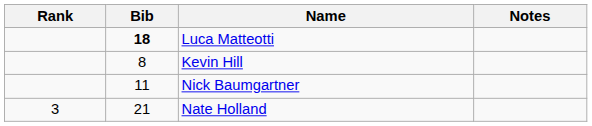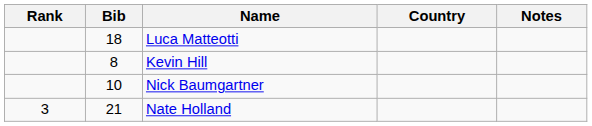+ column: Country
Luca Matteotti | Bib: bold -> normal
Nick Baumgartner | Bib: 11 -> 10
